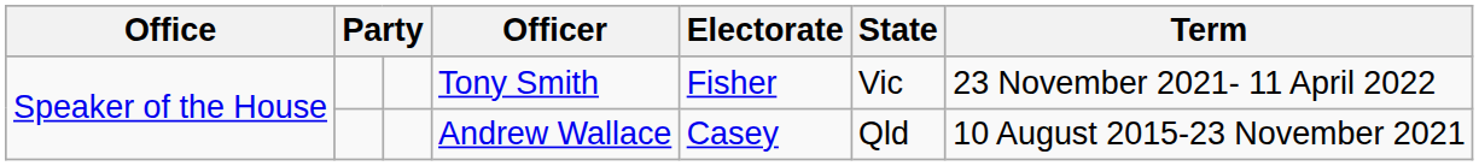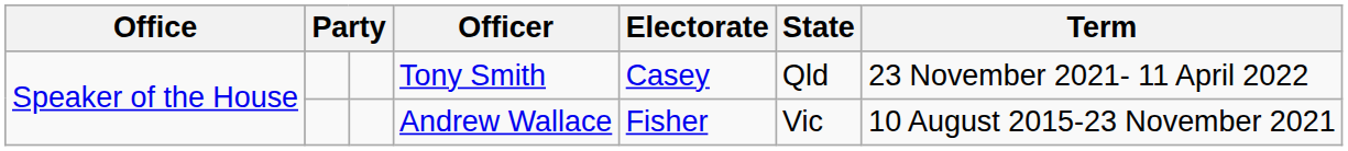Tony Smith | Electorate: Fisher -> Casey
Tony Smith | State: Vic -> Qld
Andrew Wallace | Electorate: Casey -> Fisher
Andrew Wallace | State: Qld -> Vic
